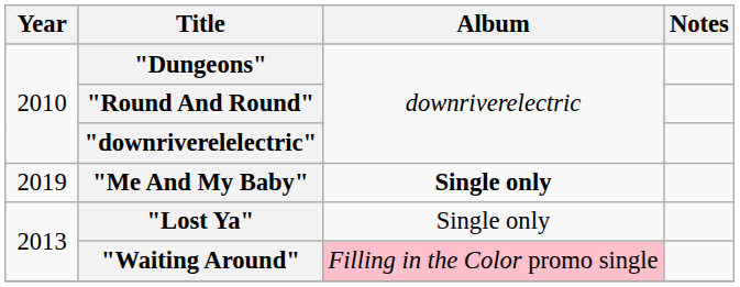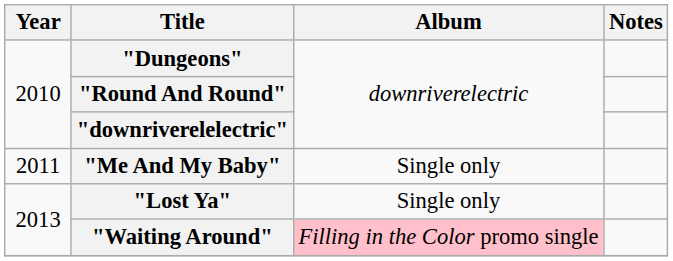"Me And My Baby" | Year: 2019 -> 2011
"Me And My Baby" | Album: bold -> normal
